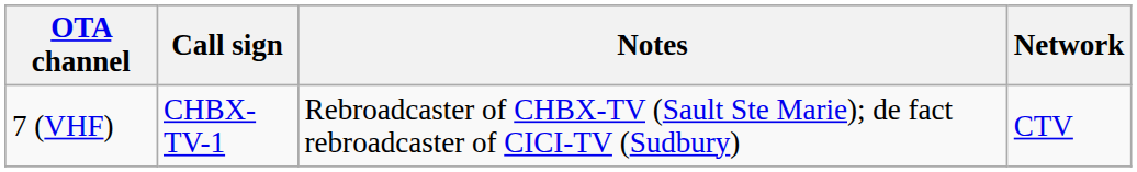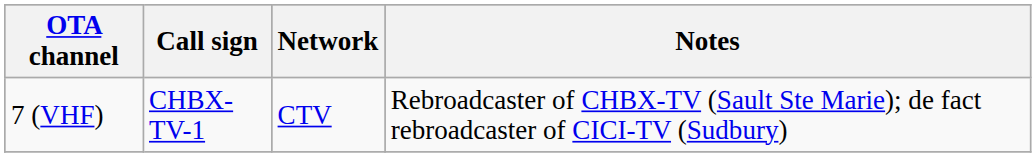columns swapped: Network <-> Notes
